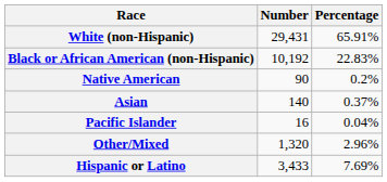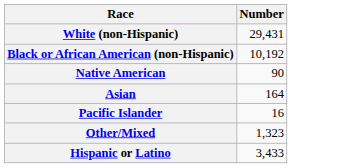- column: Percentage | 65.91% | 22.83% | 0.2% | 0.37% | 0.04% | 2.96% | 7.69%
Asian | Number: 140 -> 164
Other/Mixed | Number: 1,320 -> 1,323
